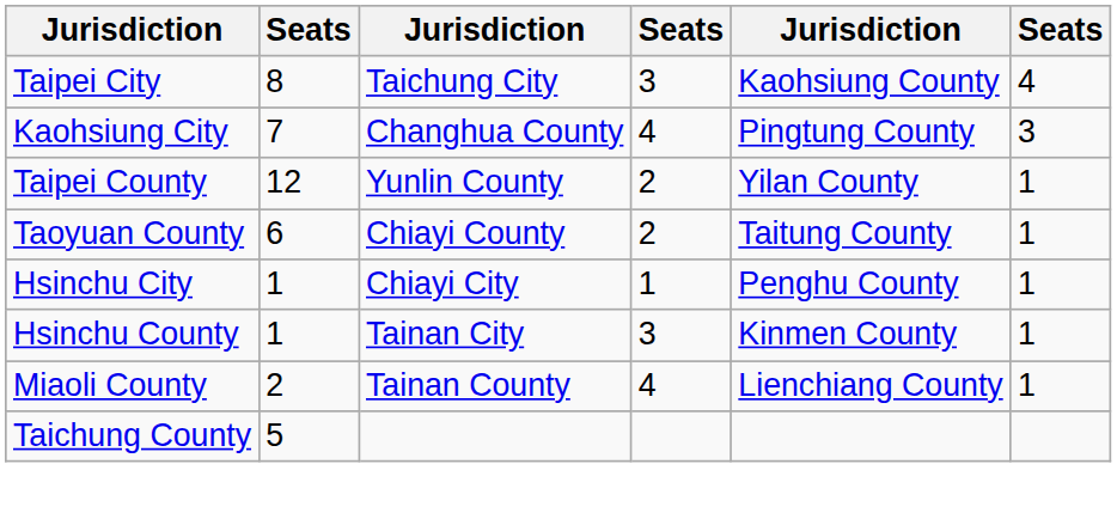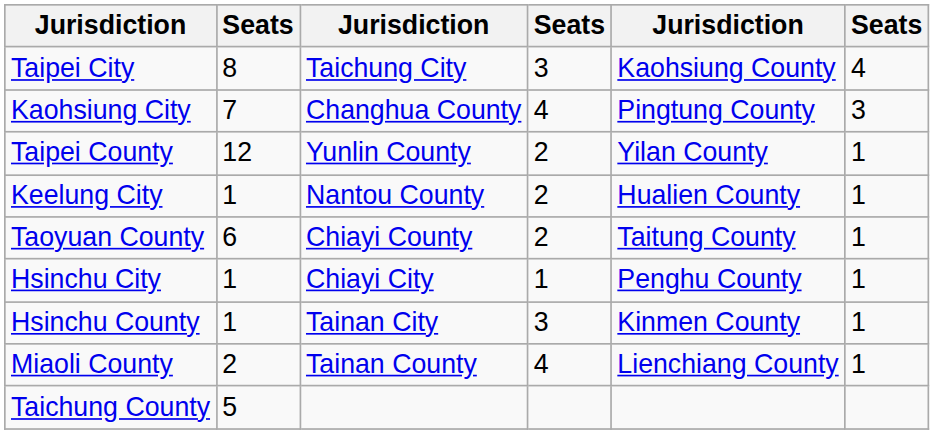+ row: Keelung City | 1 | Nantou County | 2 | Hualien County | 1
